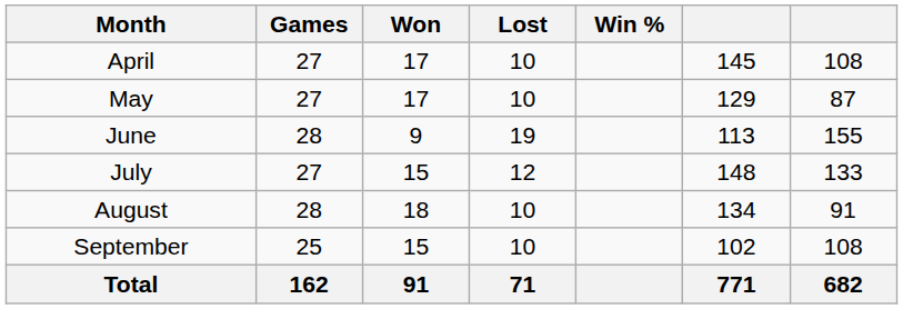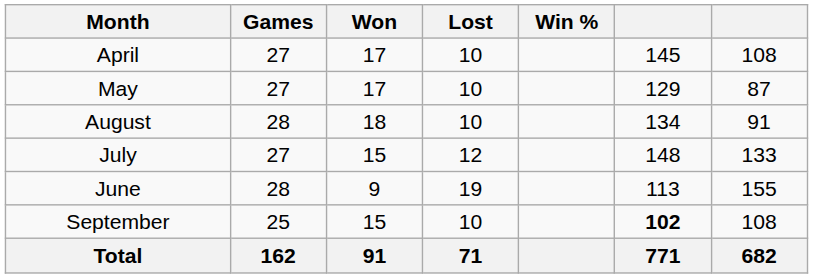rows swapped: June <-> August
September | column 6: normal -> bold
